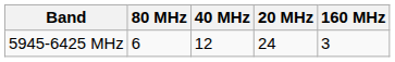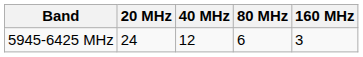columns swapped: 20 MHz <-> 80 MHz
